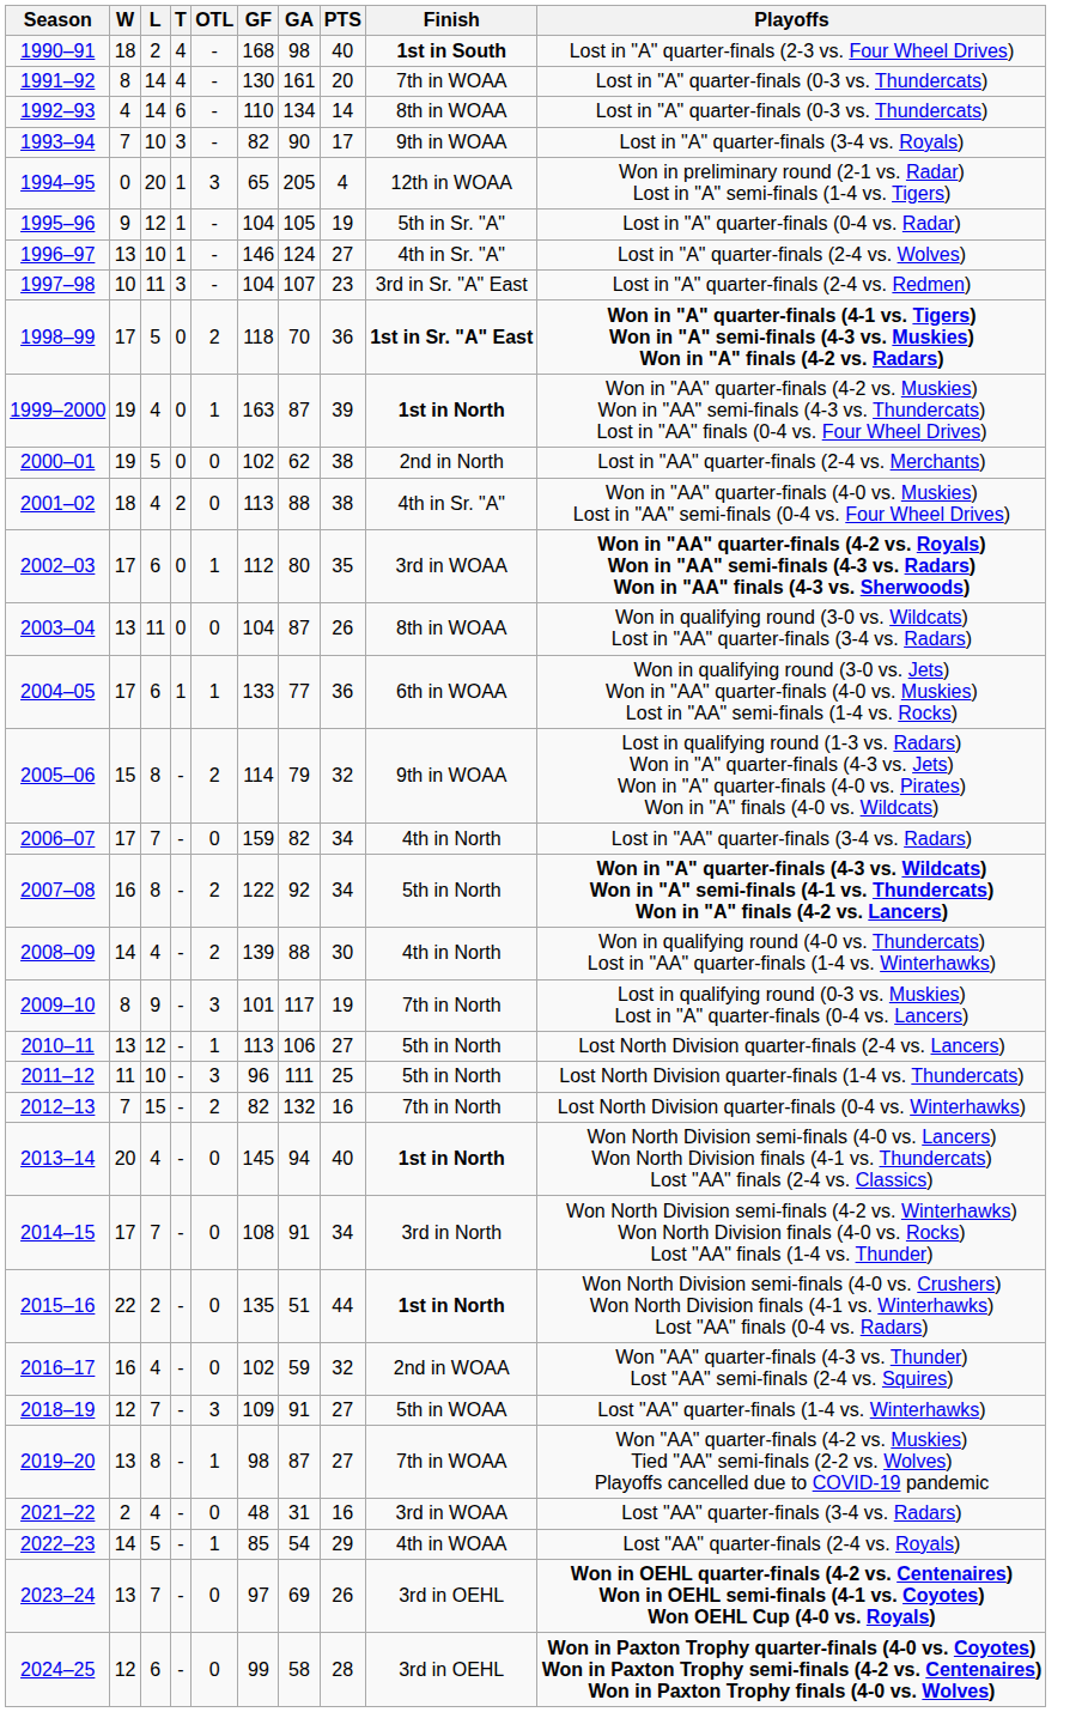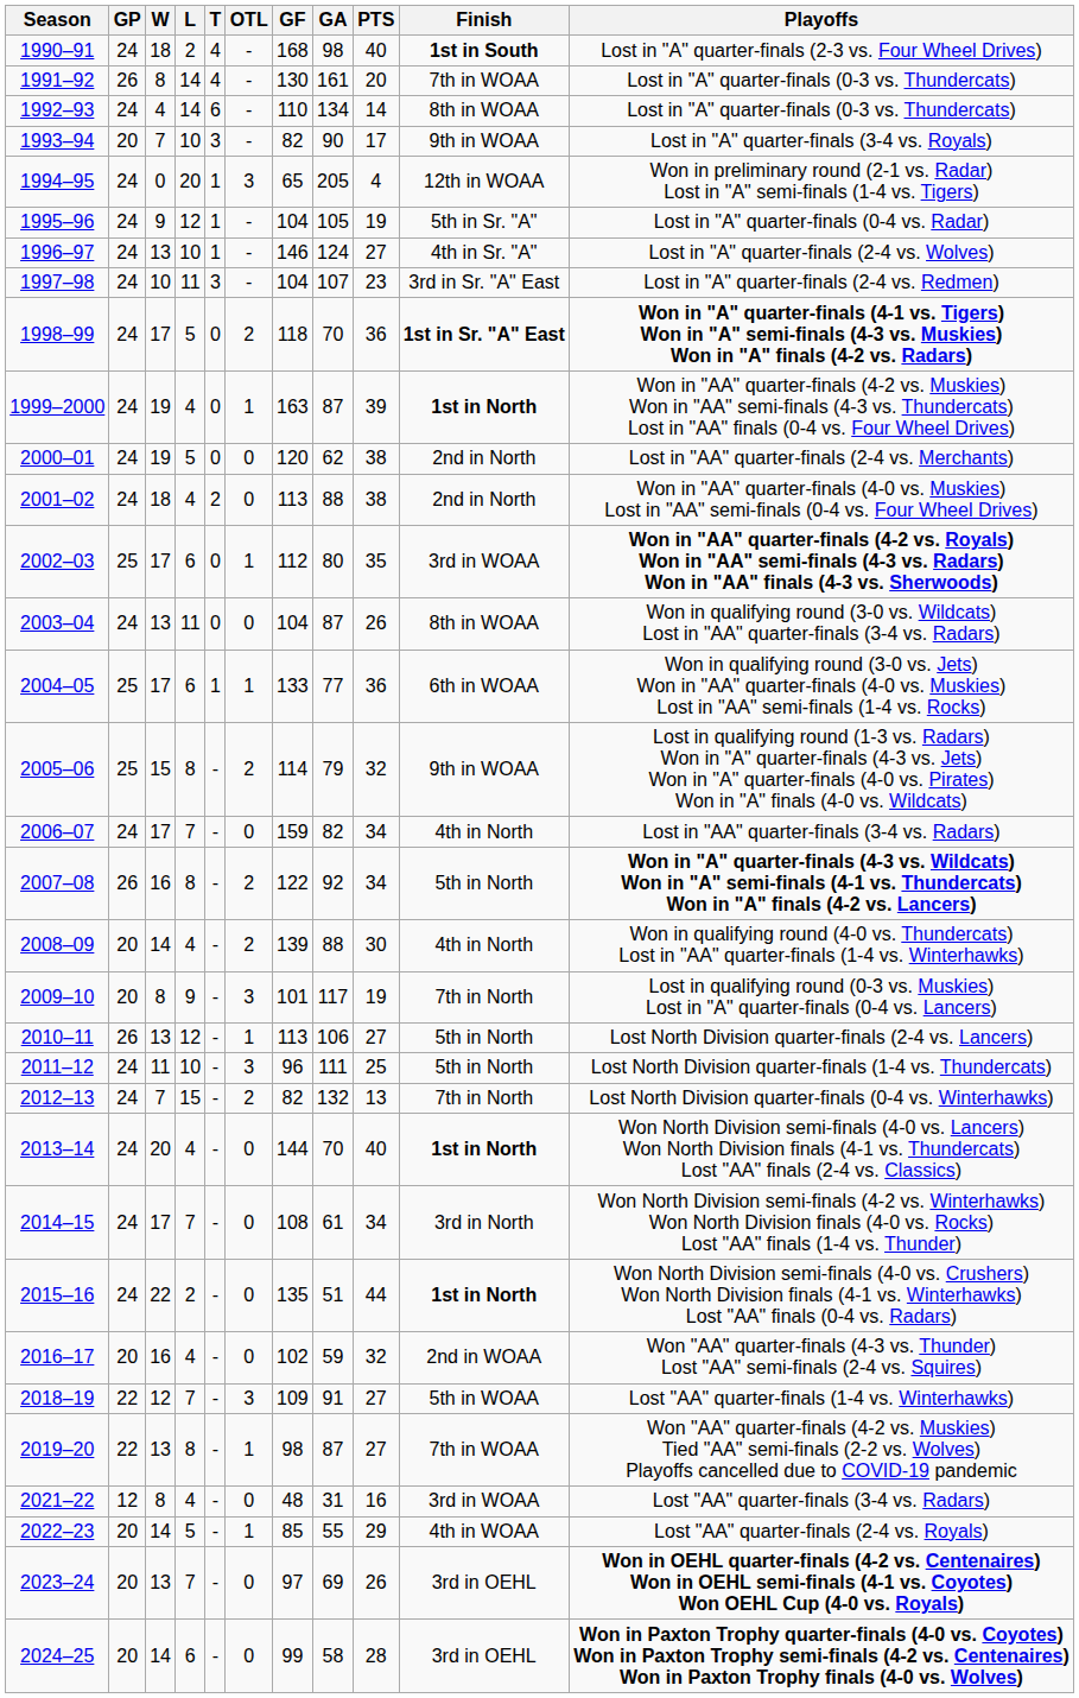+ column: GP | 24 | 26 | 24 | 20 | 24 | 24 | 24 | 24 | 24 | 24 | 24 | 24 | 25 | 24 | 25 | 25 | 24 | 26 | 20 | 20 | 26 | 24 | 24 | 24 | 24 | 24 | 20 | 22 | 22 | 12 | 20 | 20 | 20
2000–01 | GF: 102 -> 120
2001–02 | Finish: 4th in Sr. "A" -> 2nd in North
2012–13 | PTS: 16 -> 13
2013–14 | GF: 145 -> 144
2013–14 | GA: 94 -> 70
2014–15 | GA: 91 -> 61
2021–22 | W: 2 -> 8
2022–23 | GA: 54 -> 55
2024–25 | W: 12 -> 14
